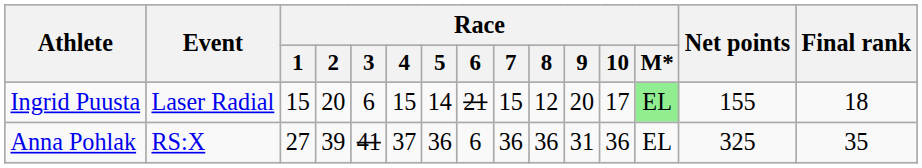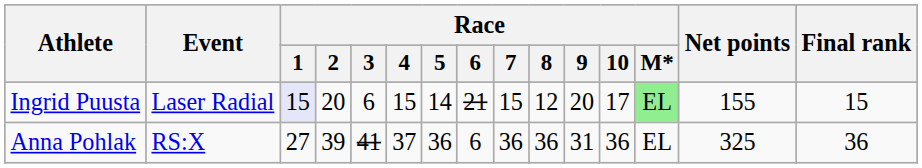Ingrid Puusta | Race / 1: no background -> lavender background
Ingrid Puusta | Final rank: 18 -> 15
Anna Pohlak | Final rank: 35 -> 36
